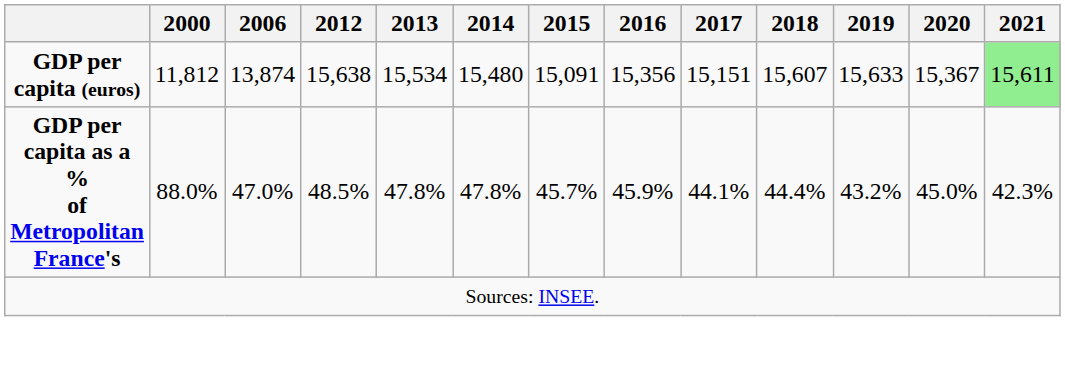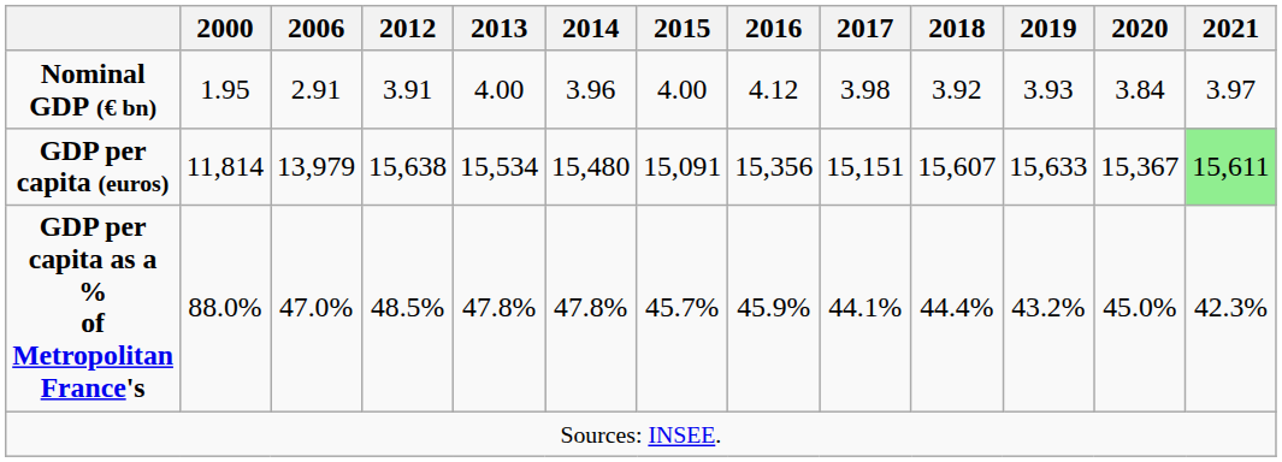+ row: Nominal GDP (€ bn) | 1.95 | 2.91 | 3.91 | 4.00 | 3.96 | 4.00 | 4.12 | 3.98 | 3.92 | 3.93 | 3.84 | 3.97
GDP per capita (euros) | 2000: 11,812 -> 11,814
GDP per capita (euros) | 2006: 13,874 -> 13,979
